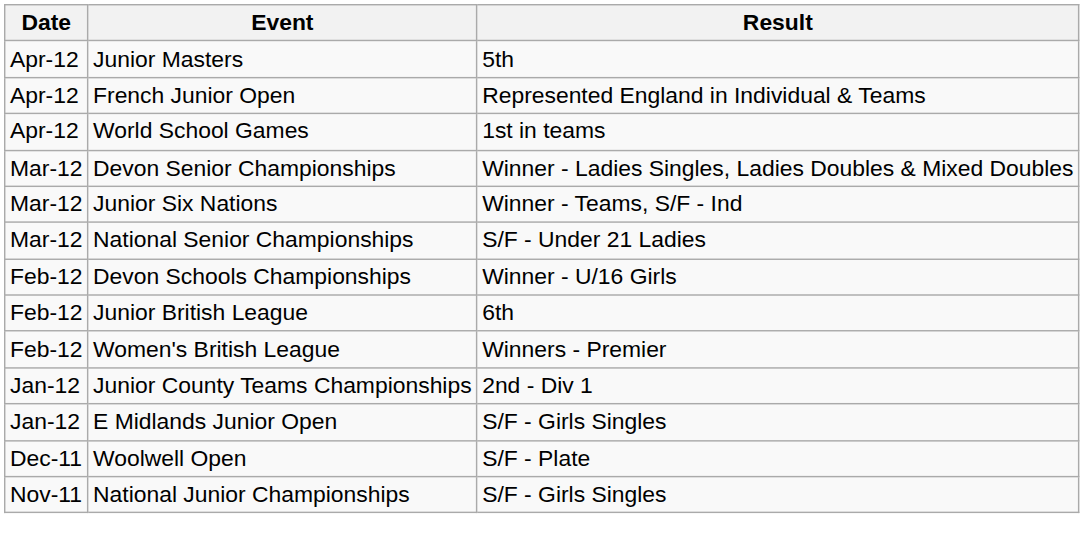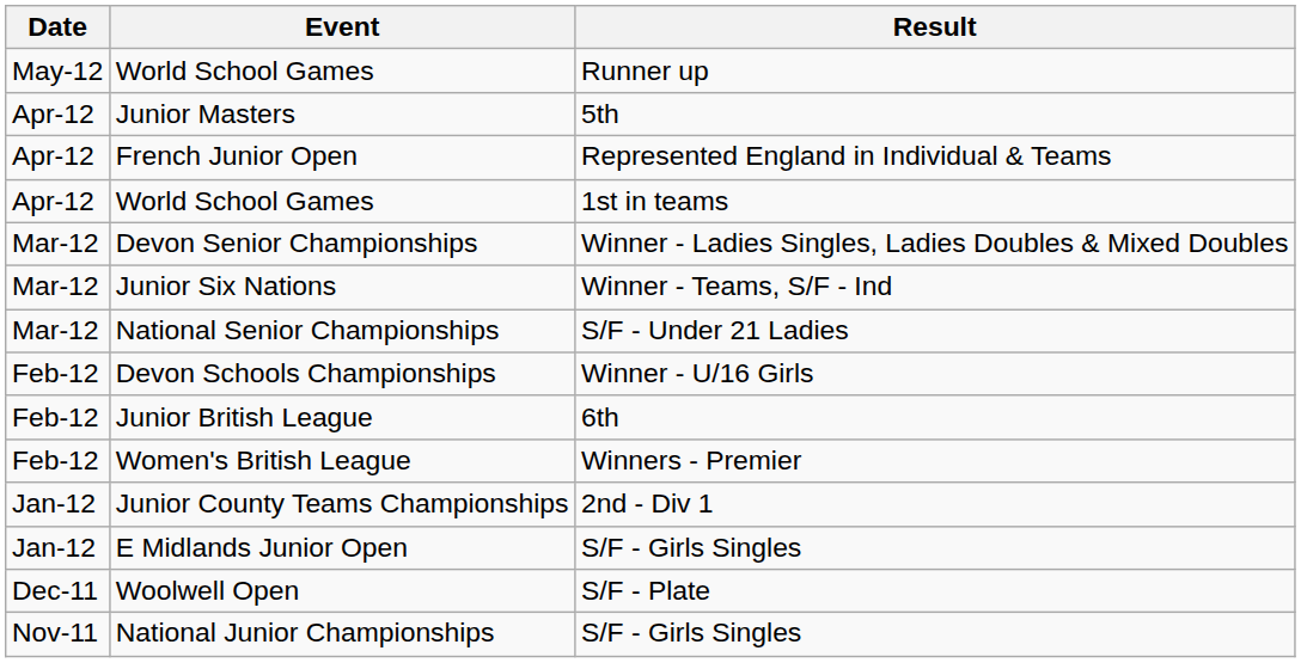+ row: May-12 | World School Games | Runner up
